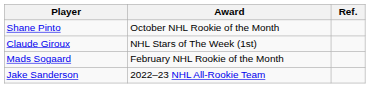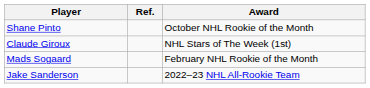columns swapped: Award <-> Ref.
